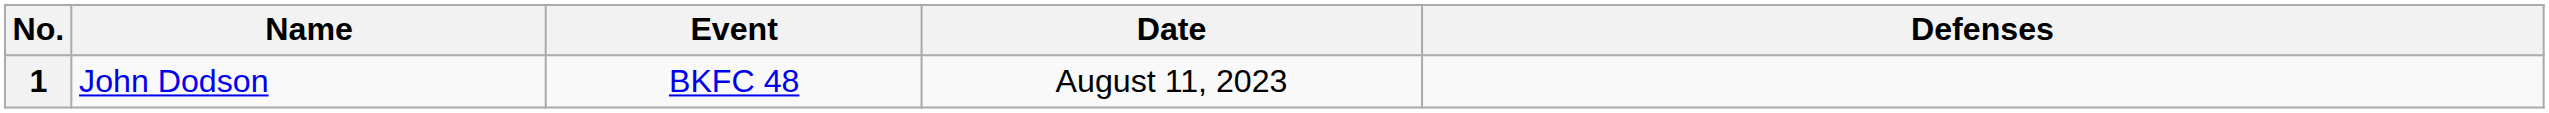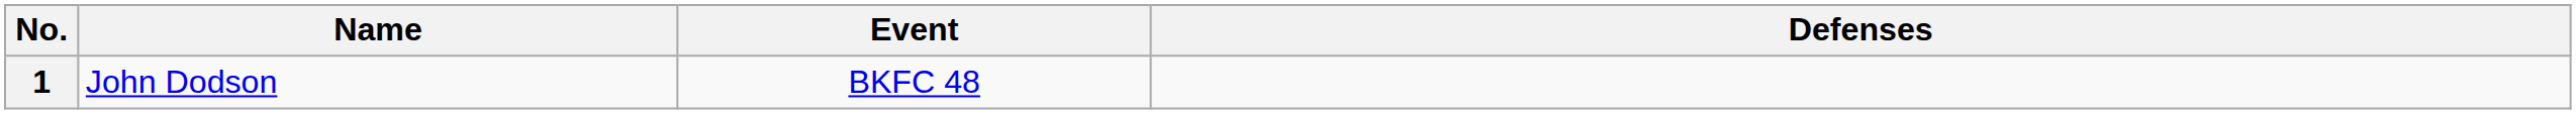- column: Date | August 11, 2023
